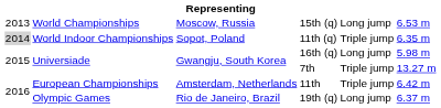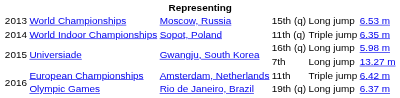11th (q) | column 1: lightgrey background -> no background
7th | column 5: Triple jump -> Long jump
